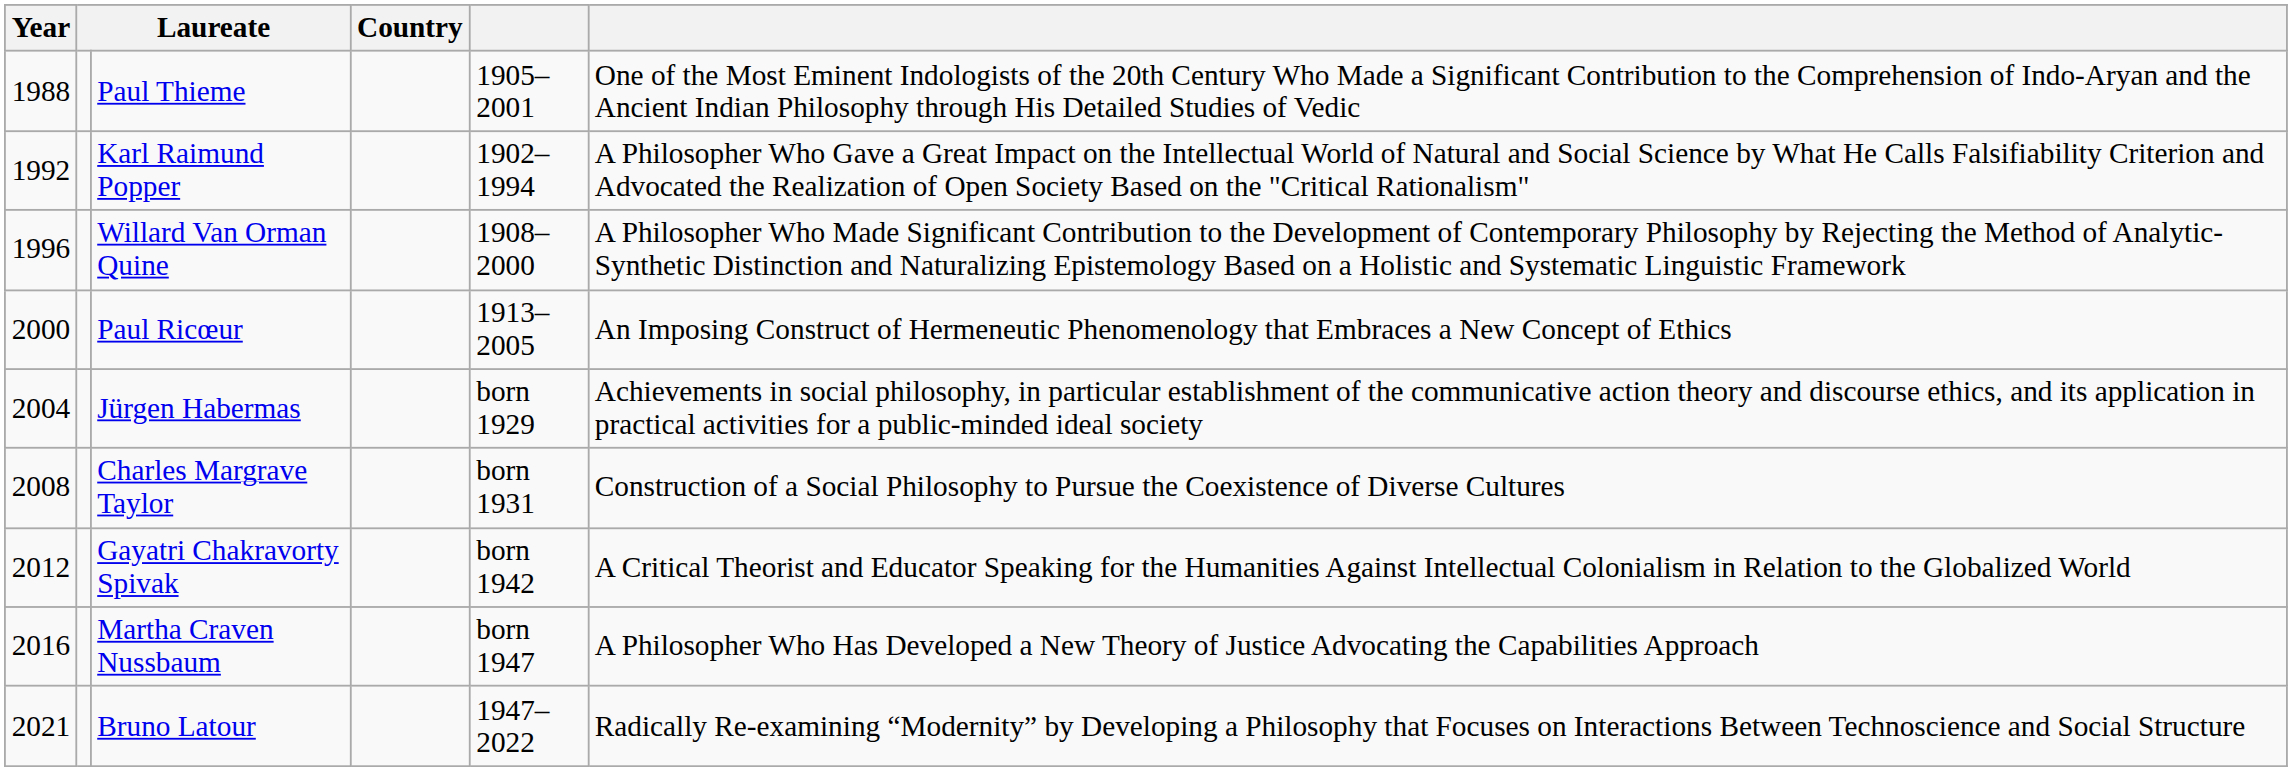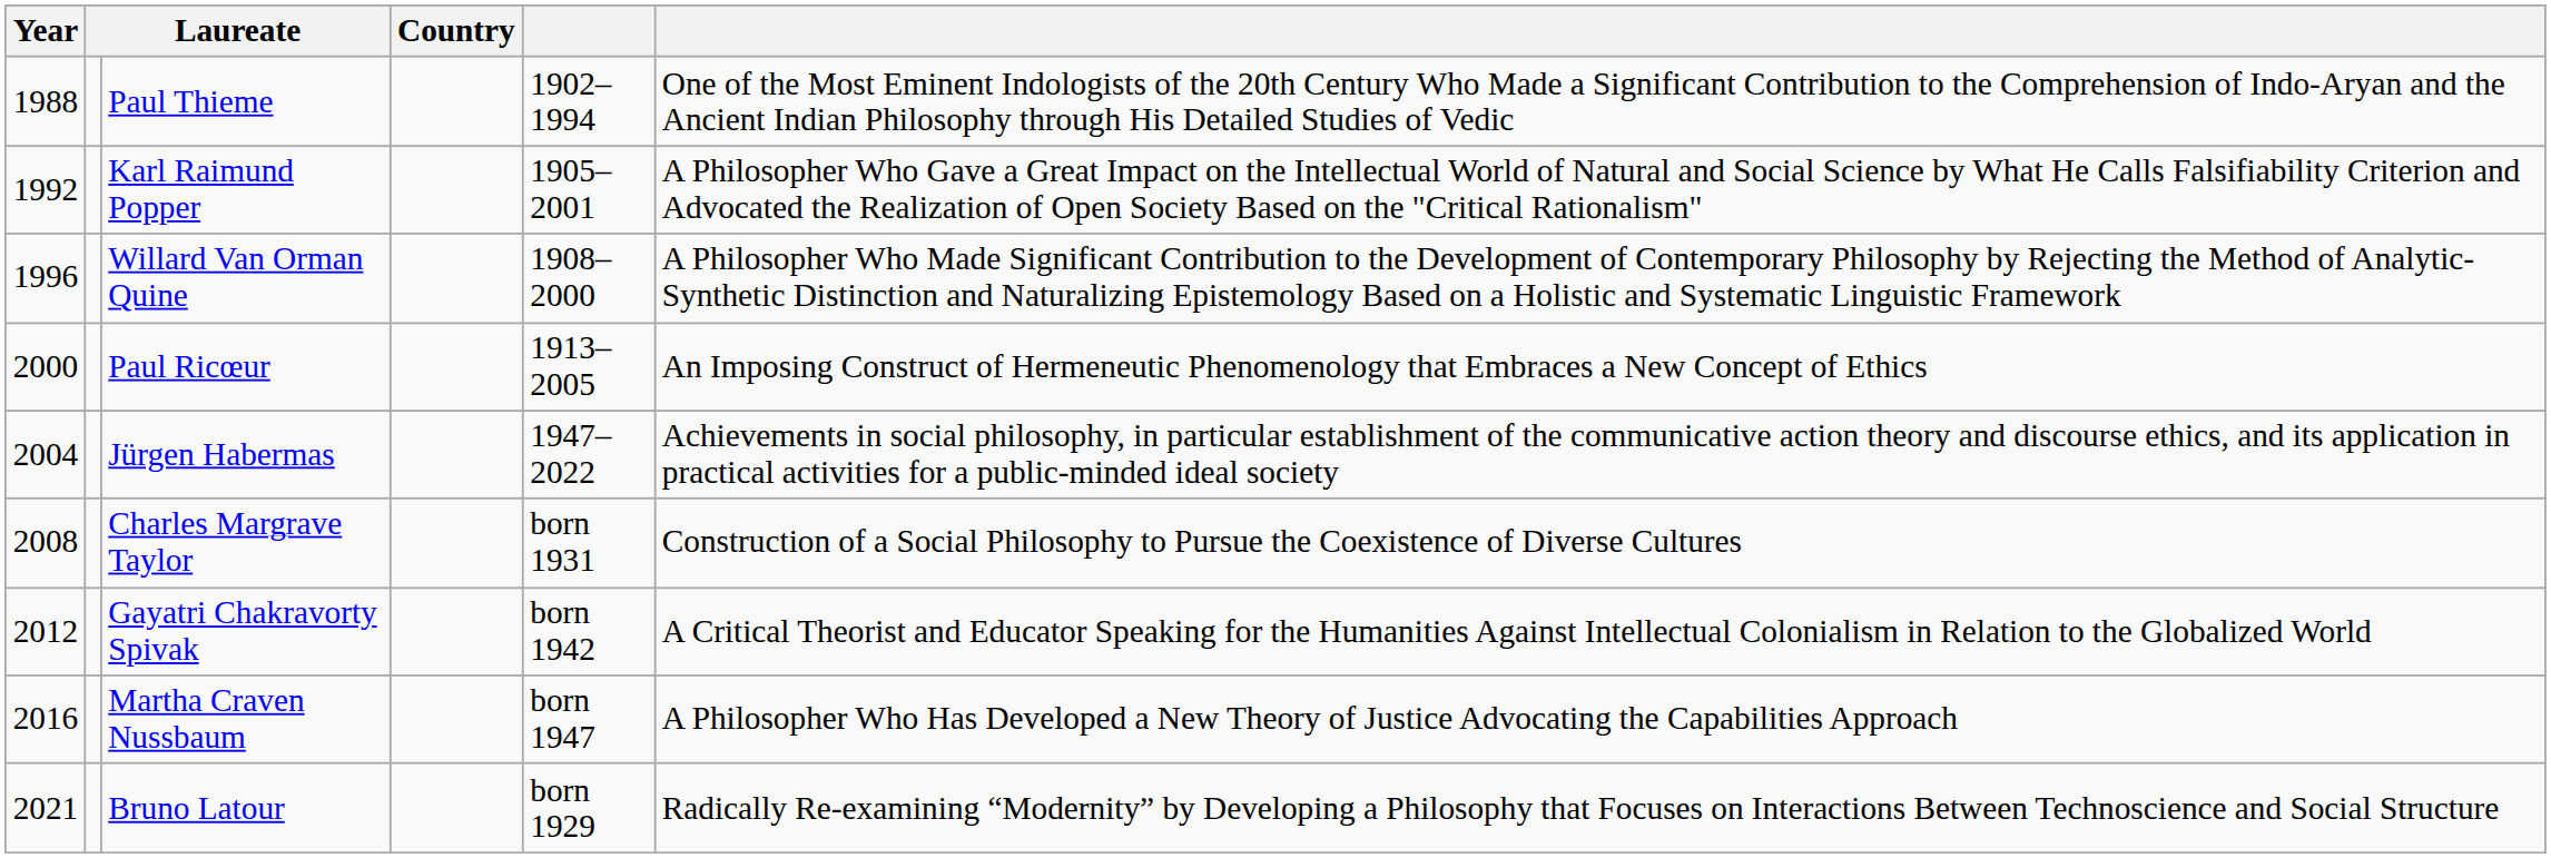Paul Thieme | column 5: 1905–2001 -> 1902–1994
Karl Raimund Popper | column 5: 1902–1994 -> 1905–2001
Jürgen Habermas | column 5: born 1929 -> 1947–2022
Bruno Latour | column 5: 1947–2022 -> born 1929
